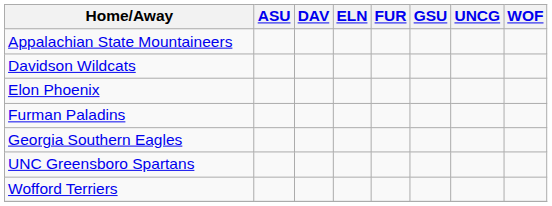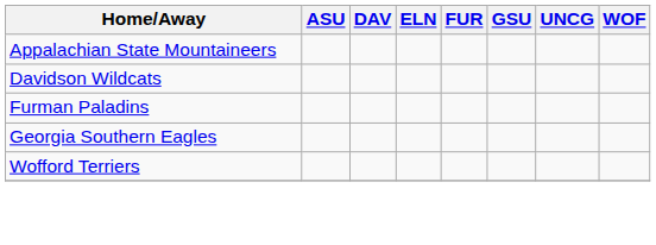- row: Elon Phoenix
- row: UNC Greensboro Spartans
